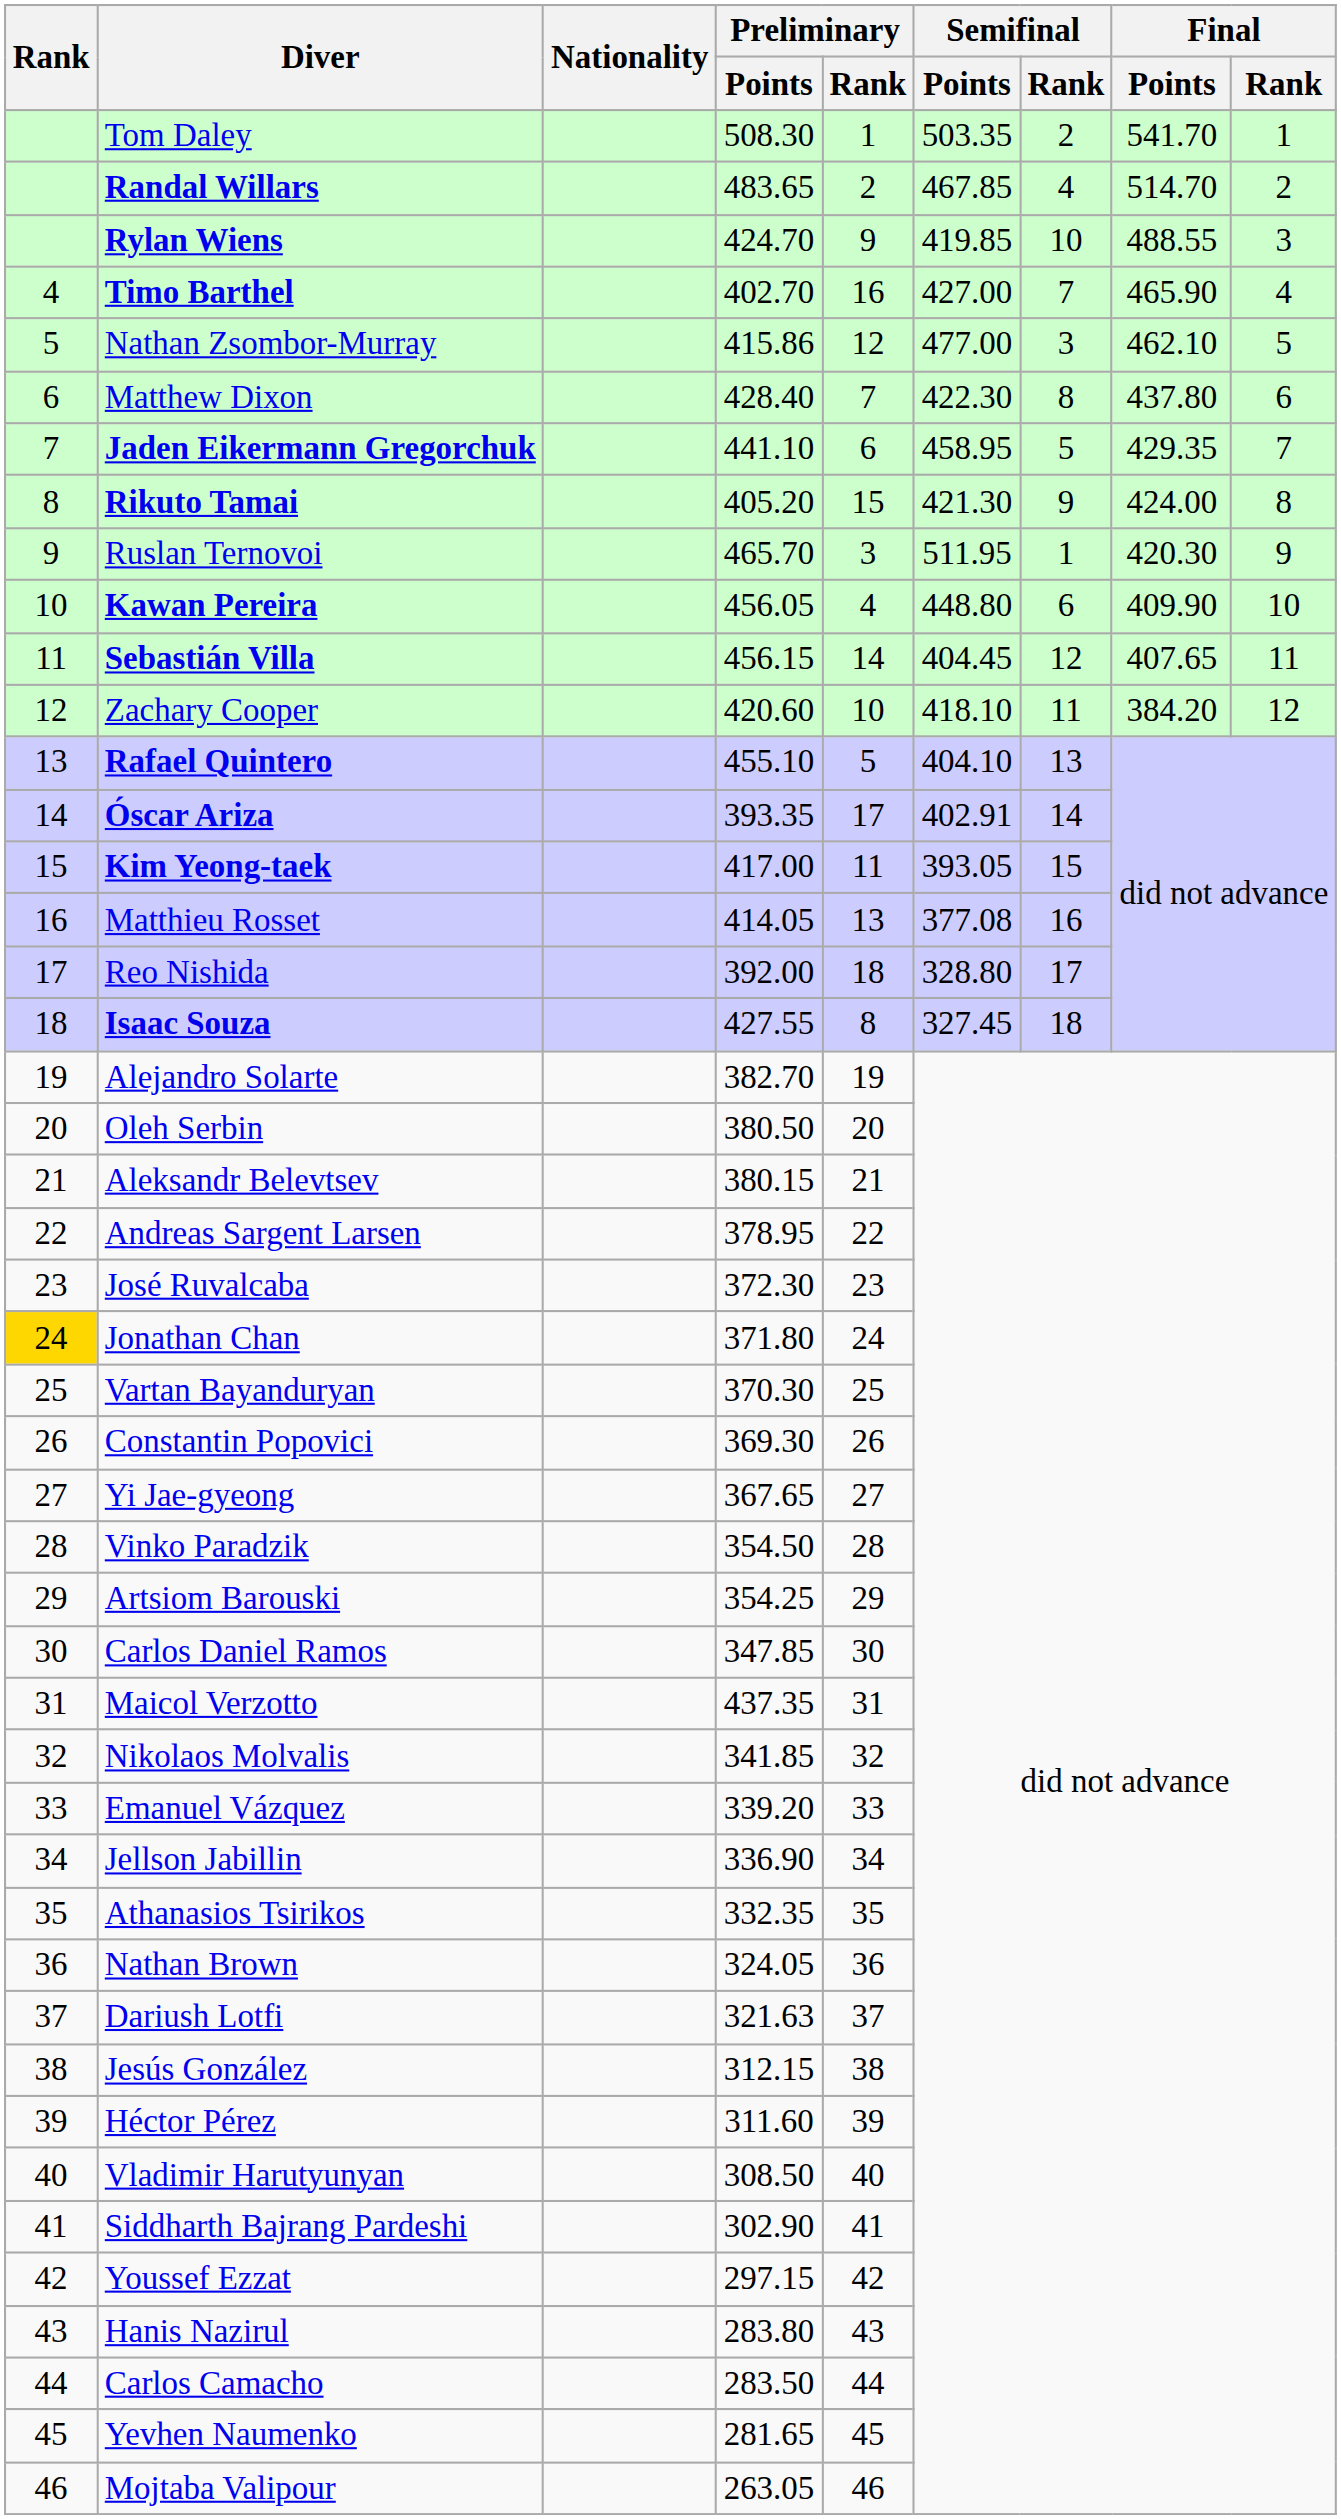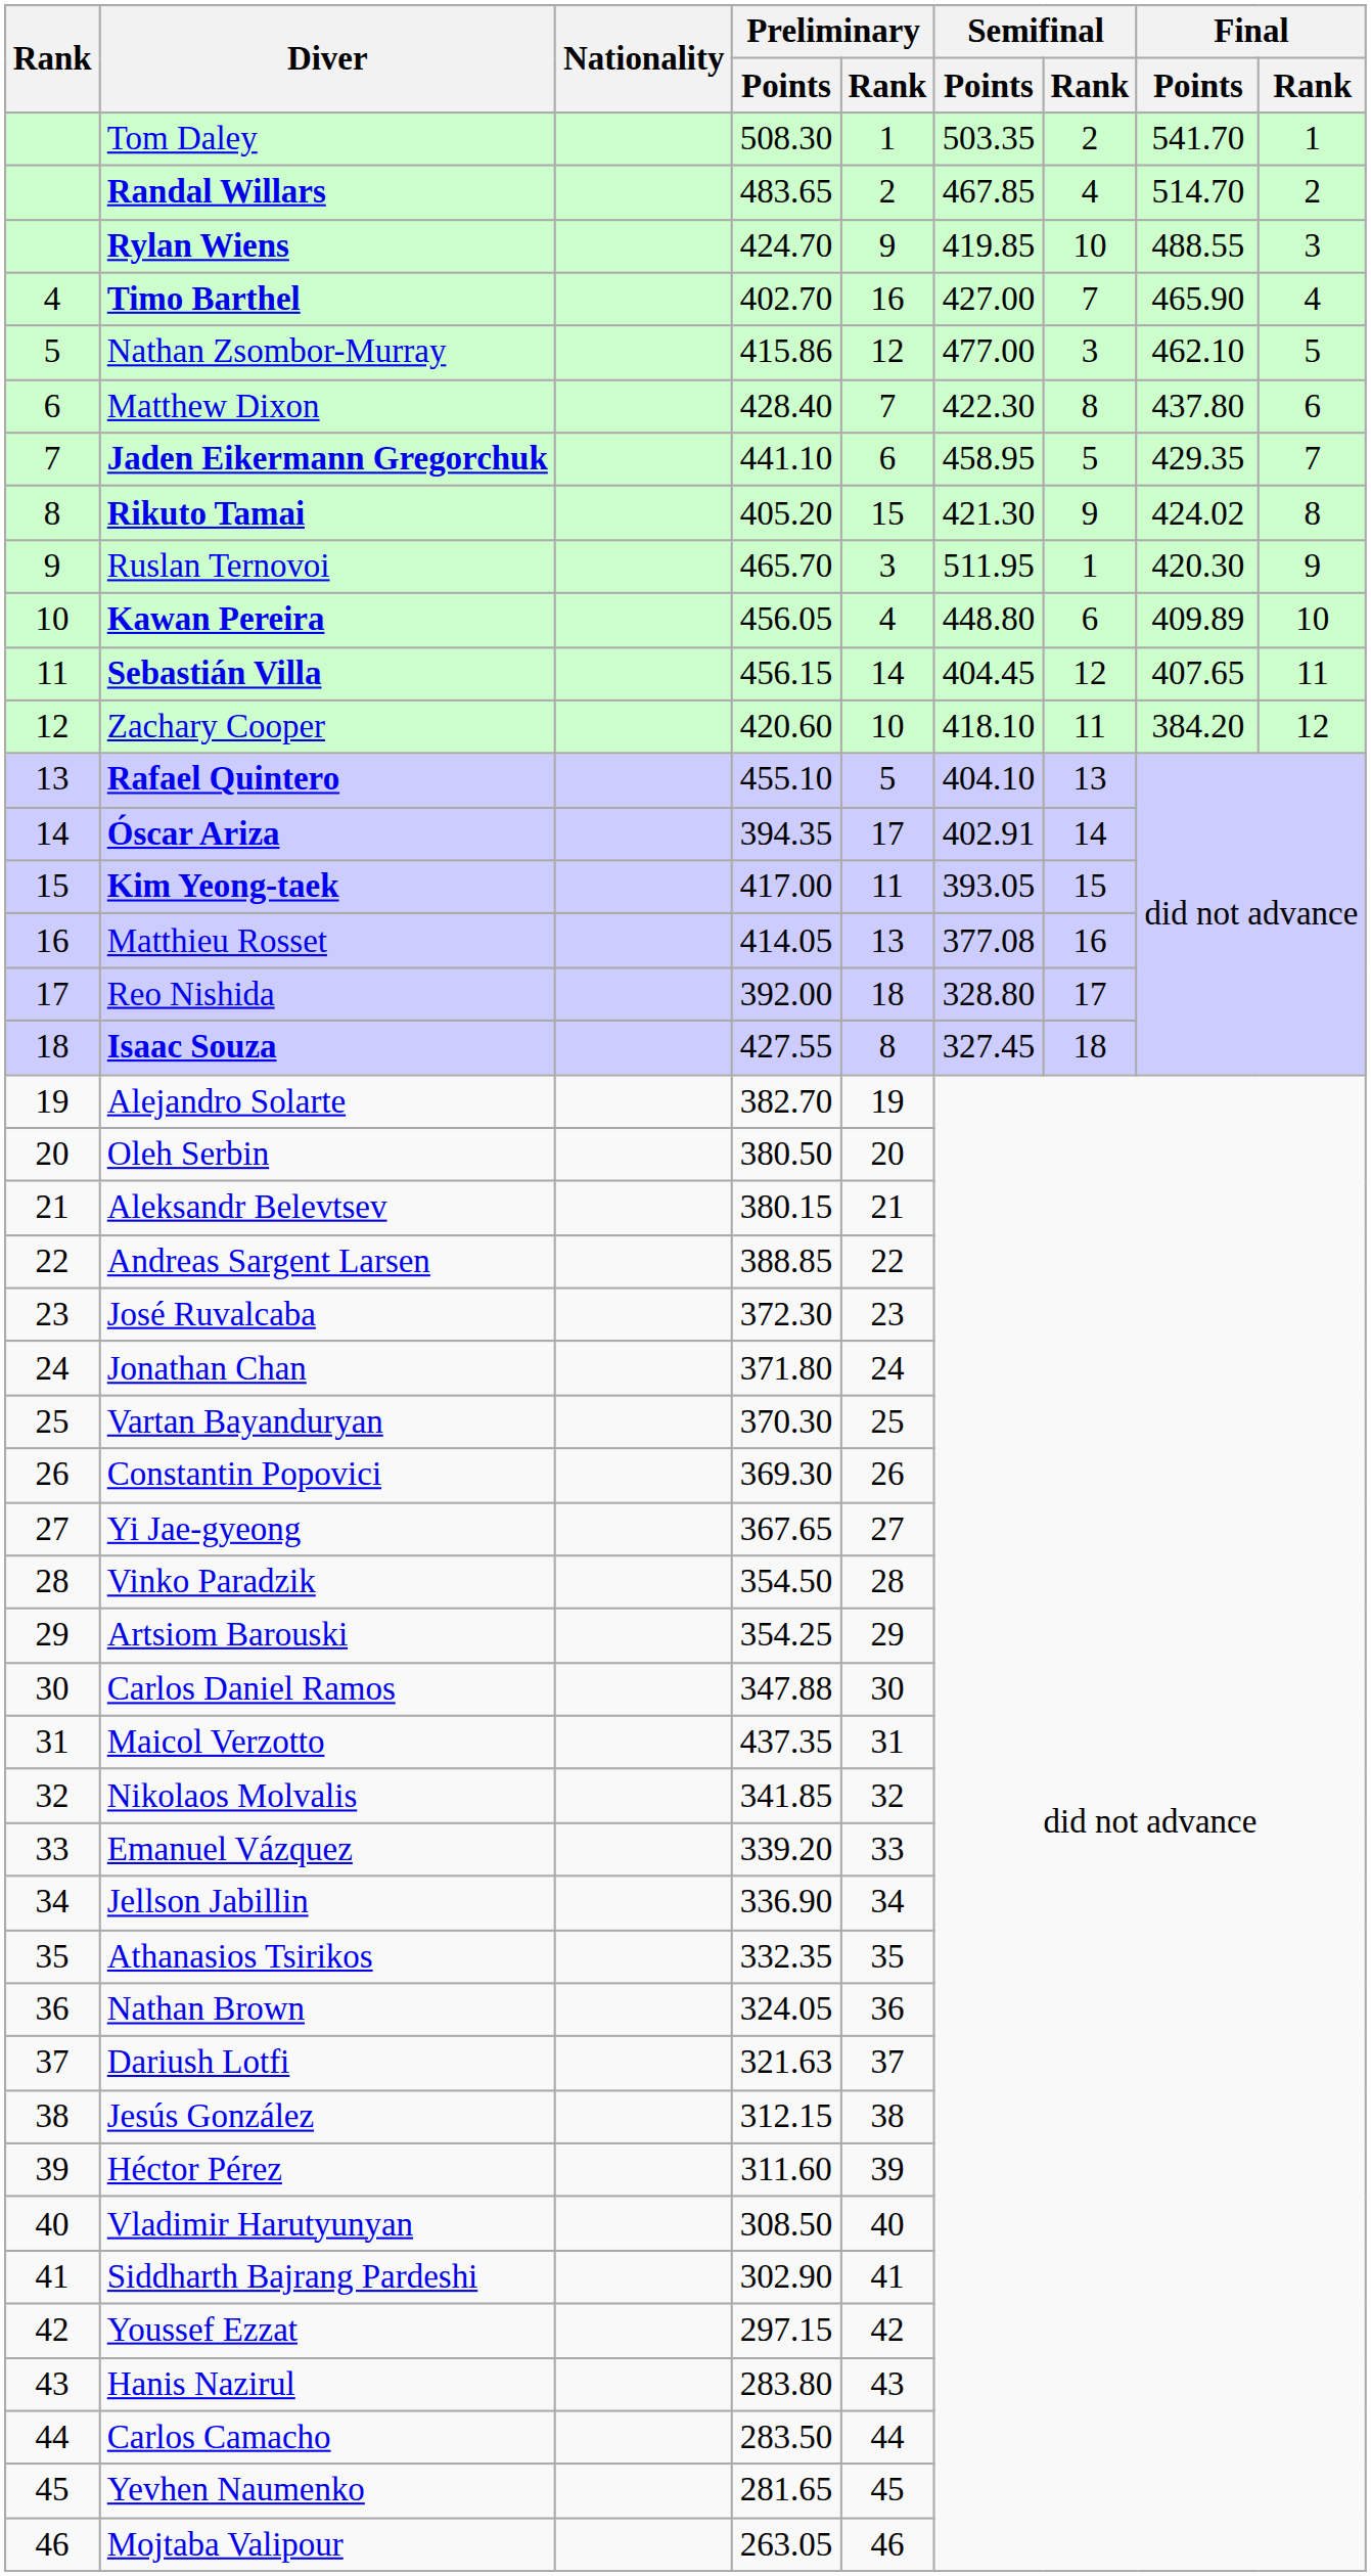Rikuto Tamai | Final / Points: 424.00 -> 424.02
Kawan Pereira | Final / Points: 409.90 -> 409.89
Óscar Ariza | Preliminary / Points: 393.35 -> 394.35
Andreas Sargent Larsen | Preliminary / Points: 378.95 -> 388.85
Jonathan Chan | Rank: gold background -> no background
Carlos Daniel Ramos | Preliminary / Points: 347.85 -> 347.88
